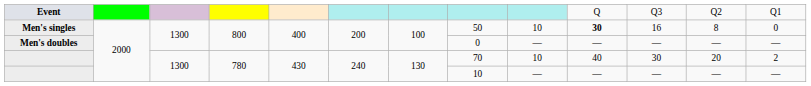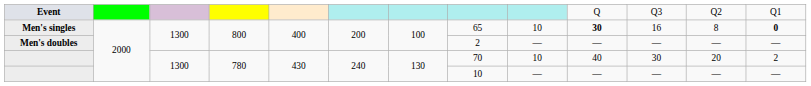Men's singles | column 8: 50 -> 65
Men's singles | column 13: normal -> bold
Men's doubles | column 8: 0 -> 2
